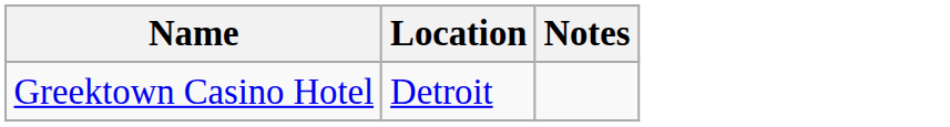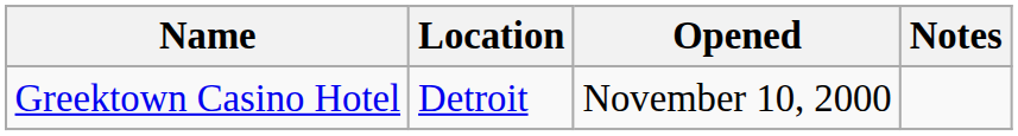+ column: Opened | November 10, 2000
